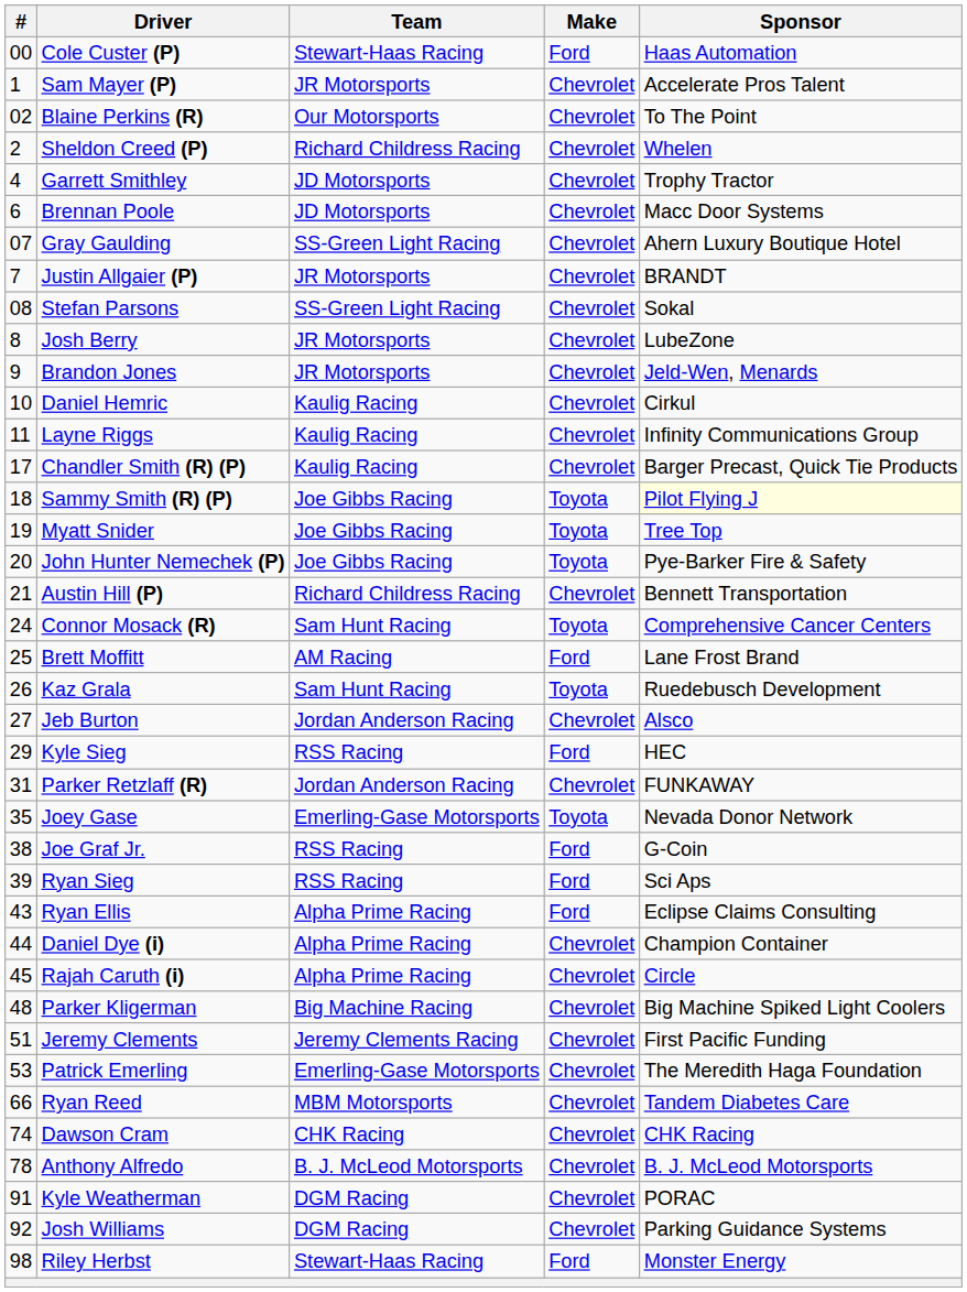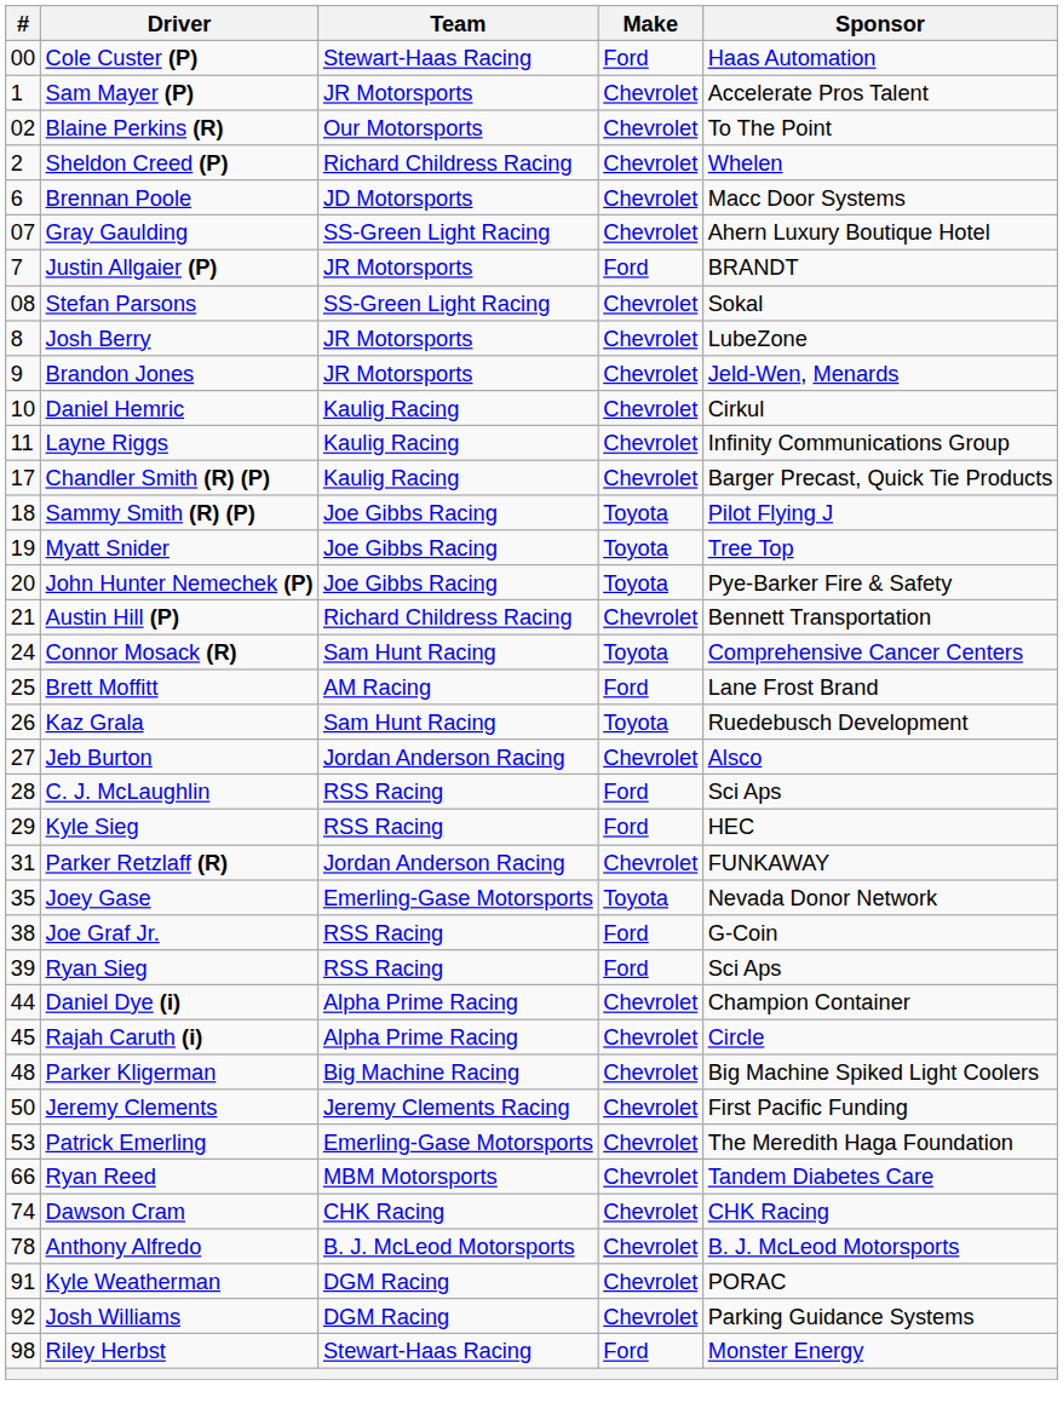- row: 4 | Garrett Smithley | JD Motorsports | Chevrolet | Trophy Tractor
Justin Allgaier (P) | Make: Chevrolet -> Ford
Sammy Smith (R) (P) | Sponsor: lightyellow background -> no background
+ row: 28 | C. J. McLaughlin | RSS Racing | Ford | Sci Aps
- row: 43 | Ryan Ellis | Alpha Prime Racing | Ford | Eclipse Claims Consulting
Jeremy Clements | #: 51 -> 50
